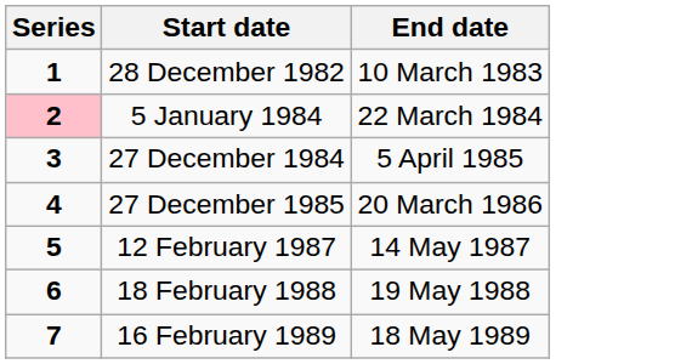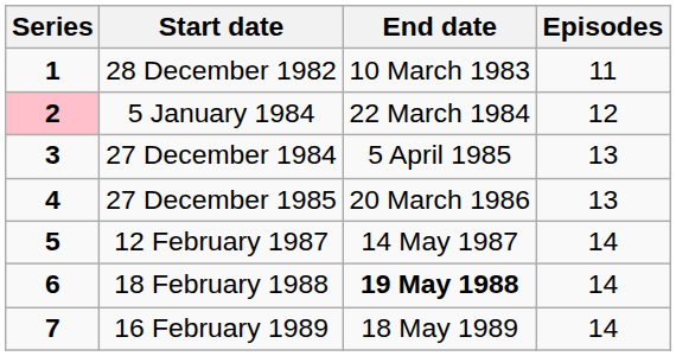+ column: Episodes | 11 | 12 | 13 | 13 | 14 | 14 | 14
18 February 1988 | End date: normal -> bold
